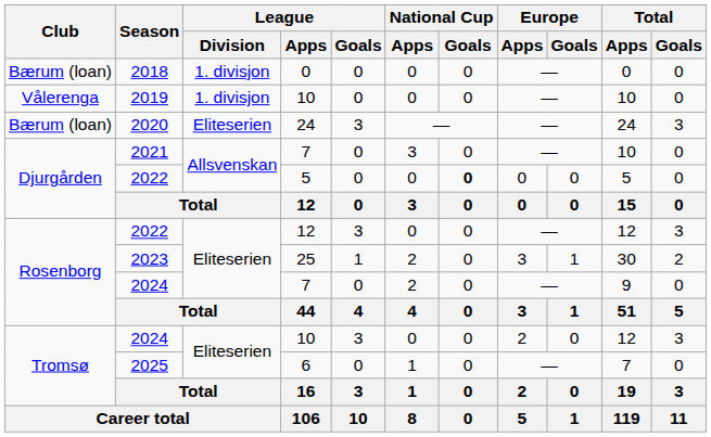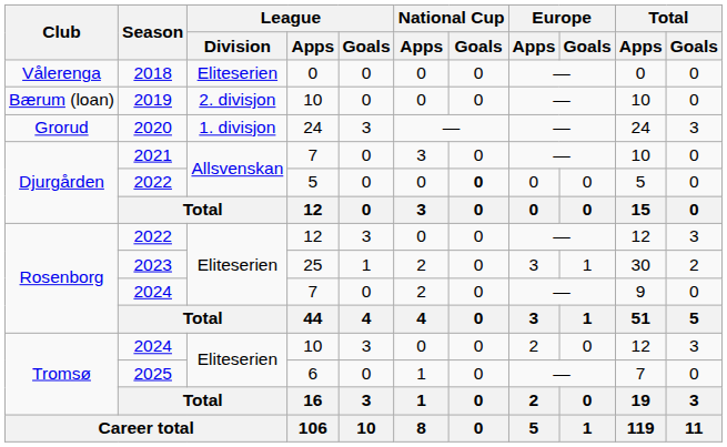2018 | Club: Bærum (loan) -> Vålerenga
2018 | League / Division: 1. divisjon -> Eliteserien
2019 | Club: Vålerenga -> Bærum (loan)
2019 | League / Division: 1. divisjon -> 2. divisjon
2020 | Club: Bærum (loan) -> Grorud
2020 | League / Division: Eliteserien -> 1. divisjon
